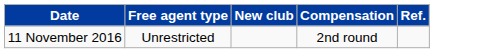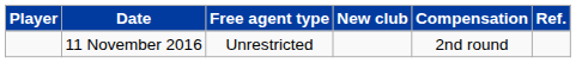+ column: Player
